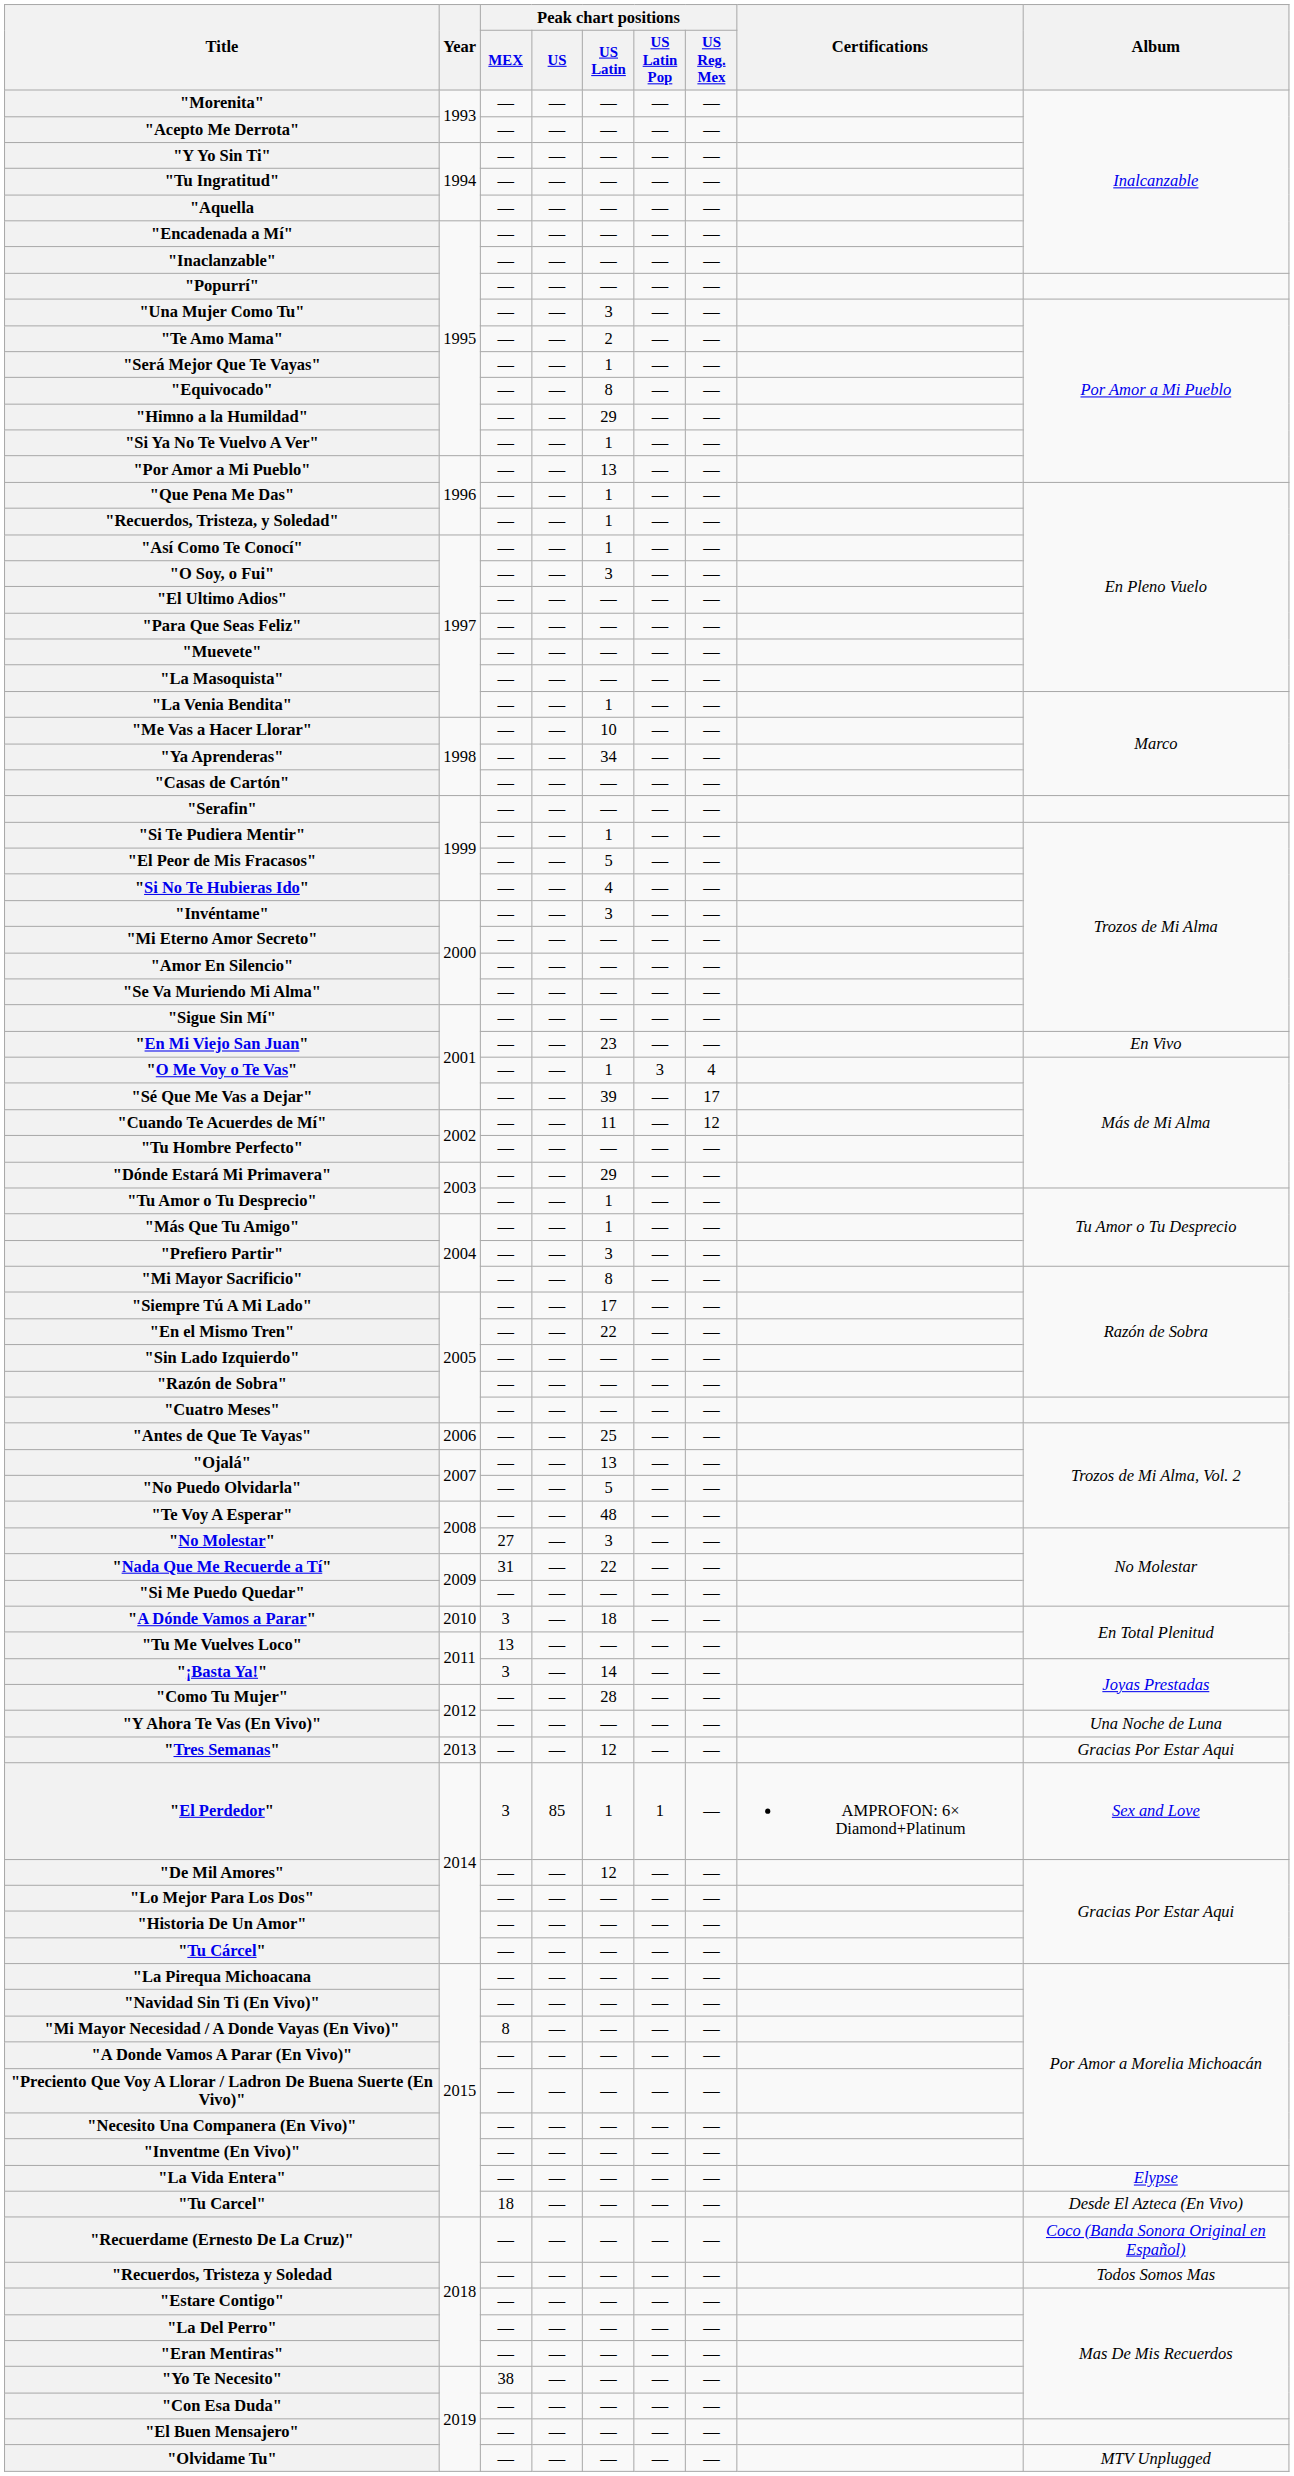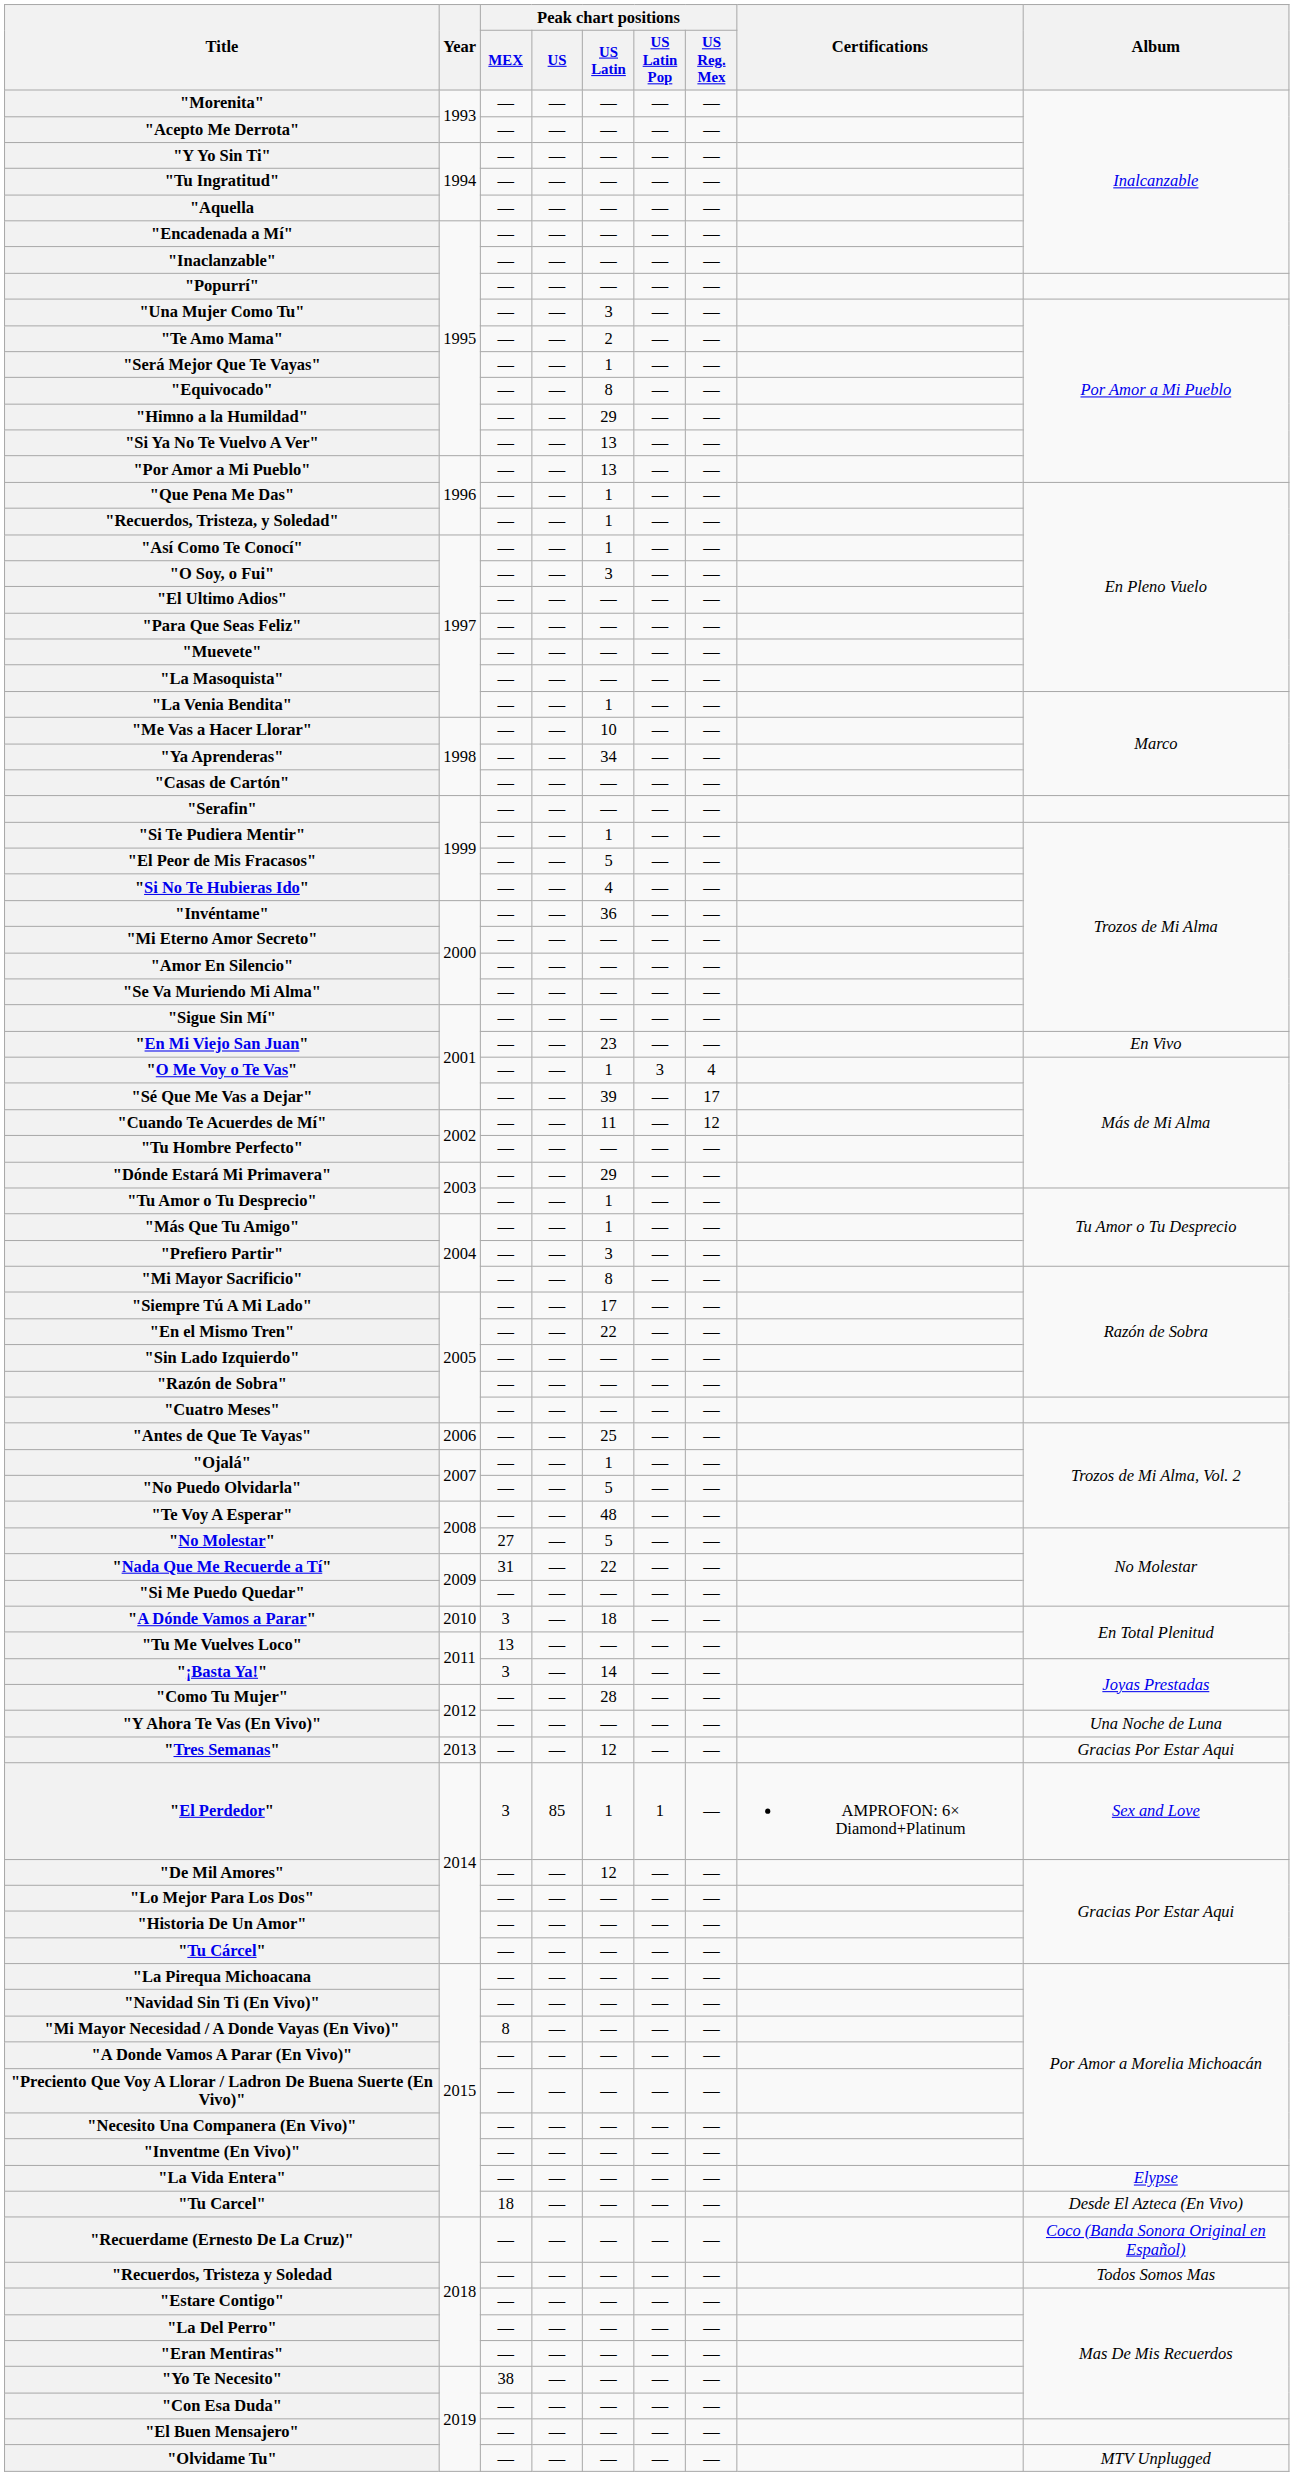"Si Ya No Te Vuelvo A Ver" | Peak chart positions / US Latin: 1 -> 13
"Invéntame" | Peak chart positions / US Latin: 3 -> 36
"Ojalá" | Peak chart positions / US Latin: 13 -> 1
"No Molestar" | Peak chart positions / US Latin: 3 -> 5
